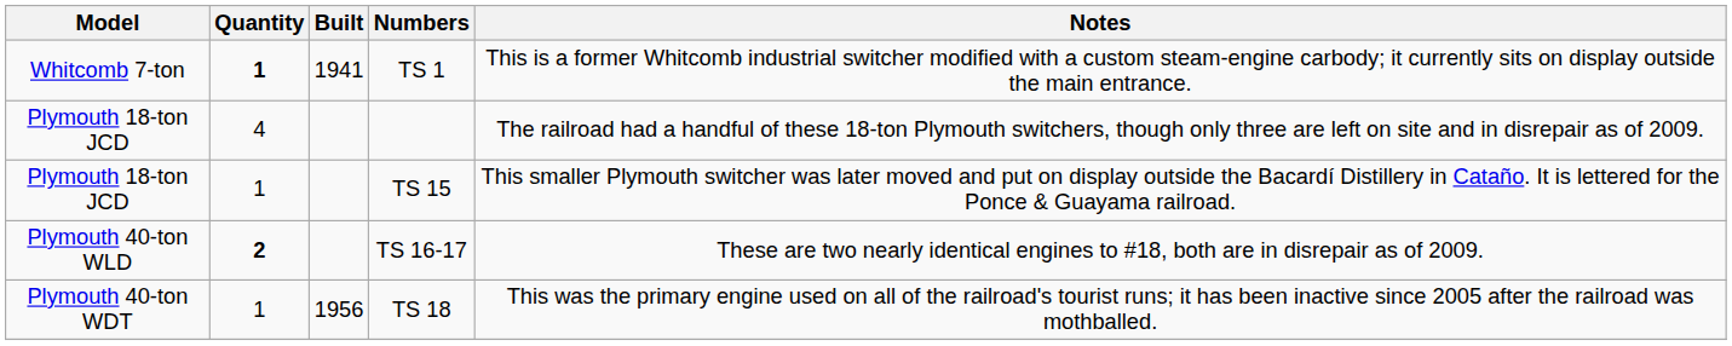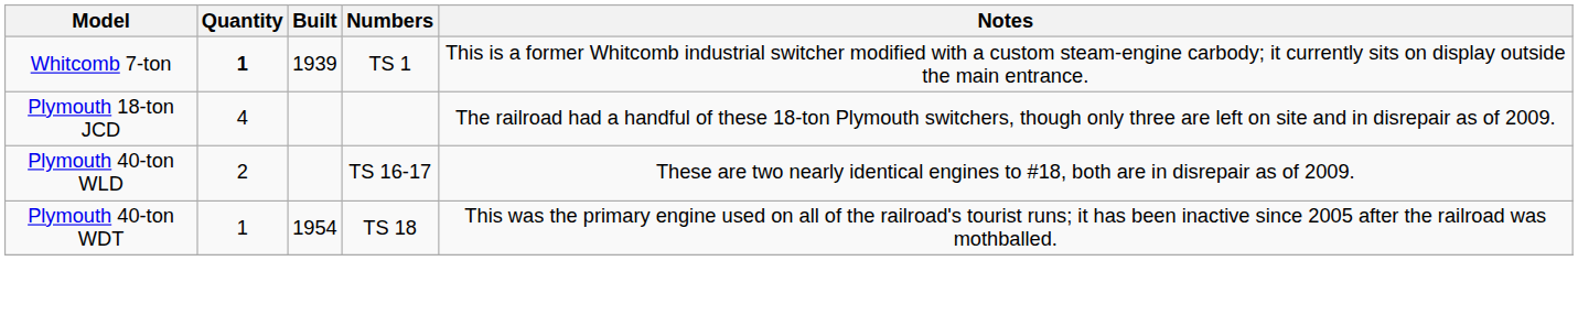TS 1 | Built: 1941 -> 1939
- row: Plymouth 18-ton JCD | 1 | TS 15 | This smaller Plymouth switcher was later moved and put on display outside the Bacardí Distillery in Cataño. It is lettered for the Ponce & Guayama railroad.
TS 16-17 | Quantity: bold -> normal
TS 18 | Built: 1956 -> 1954
